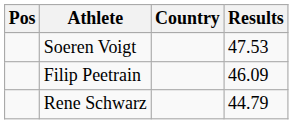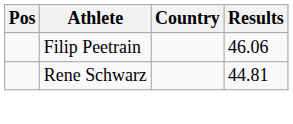- row: Soeren Voigt | 47.53
Filip Peetrain | Results: 46.09 -> 46.06
Rene Schwarz | Results: 44.79 -> 44.81
